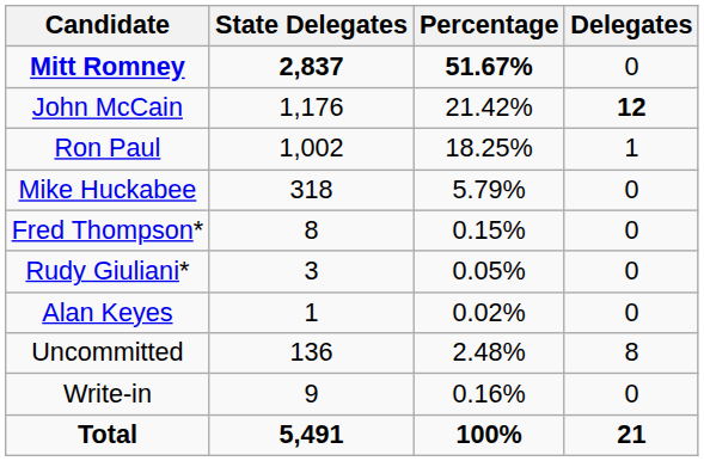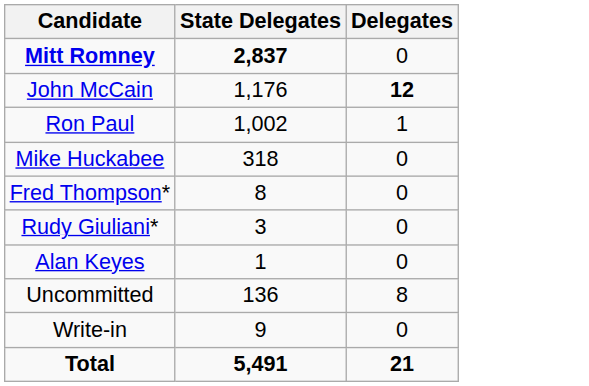- column: Percentage | 51.67% | 21.42% | 18.25% | 5.79% | 0.15% | 0.05% | 0.02% | 2.48% | 0.16% | 100%
